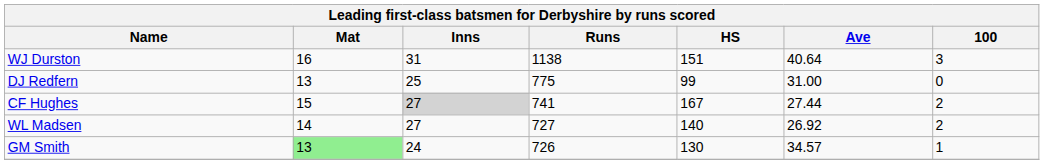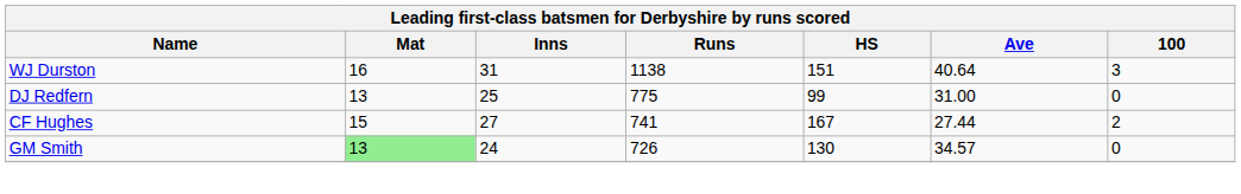CF Hughes | Inns: lightgrey background -> no background
- row: WL Madsen | 14 | 27 | 727 | 140 | 26.92 | 2
GM Smith | 100: 1 -> 0
